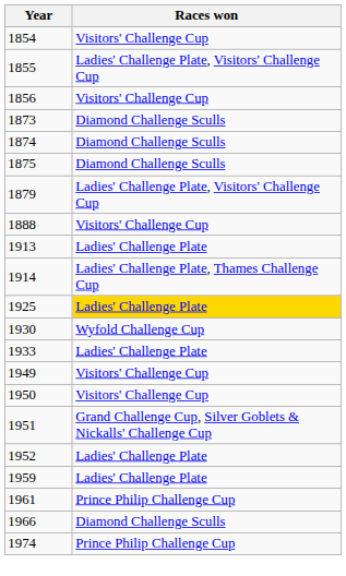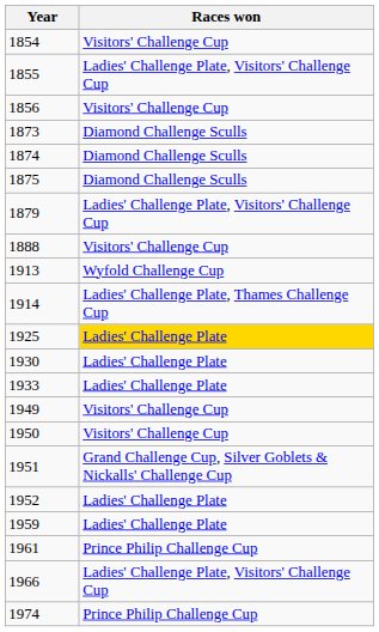1913 | Races won: Ladies' Challenge Plate -> Wyfold Challenge Cup
1930 | Races won: Wyfold Challenge Cup -> Ladies' Challenge Plate
1966 | Races won: Diamond Challenge Sculls -> Ladies' Challenge Plate, Visitors' Challenge Cup
